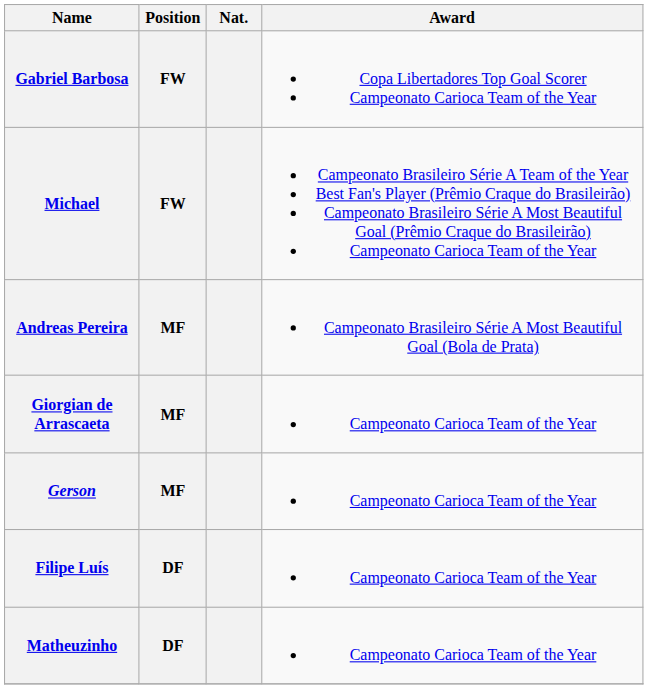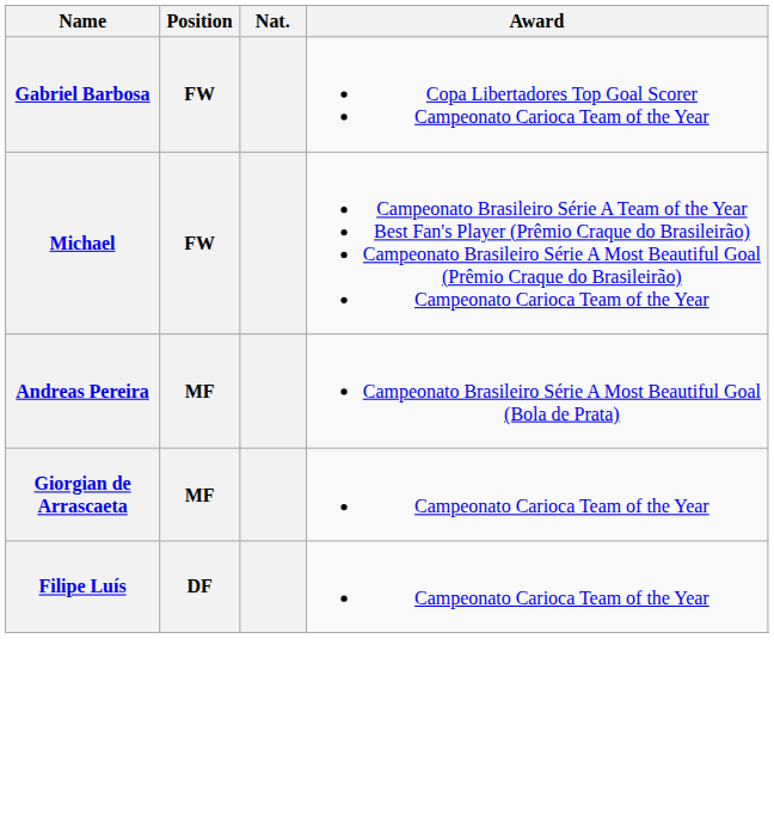- row: Gerson | MF | Campeonato Carioca Team of the Year
- row: Matheuzinho | DF | Campeonato Carioca Team of the Year
